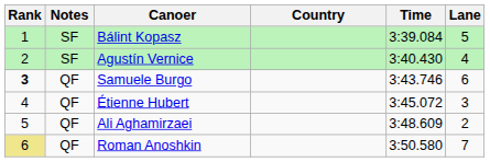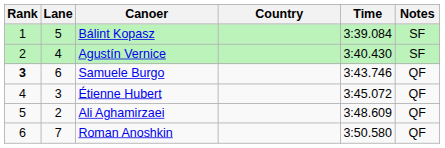columns swapped: Lane <-> Notes
Roman Anoshkin | Rank: khaki background -> no background
